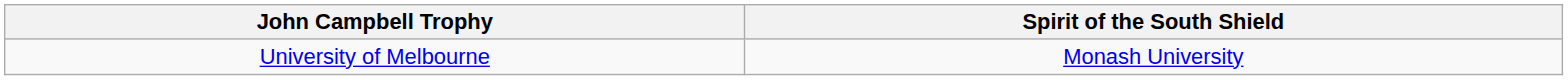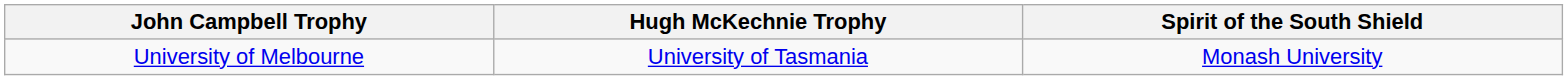+ column: Hugh McKechnie Trophy | University of Tasmania
